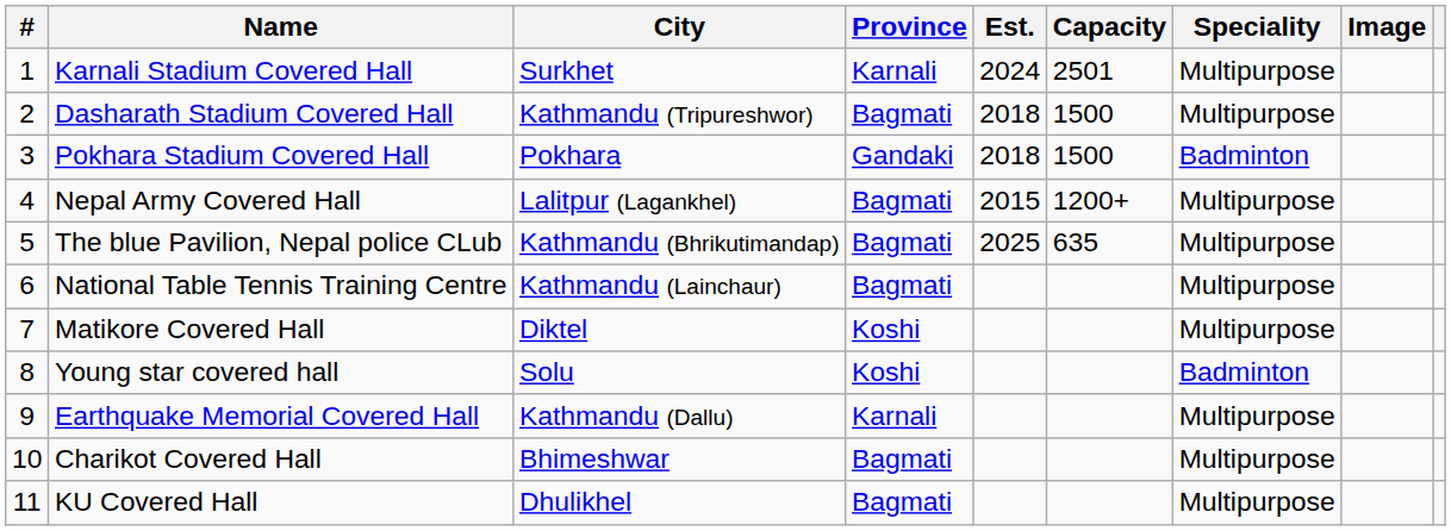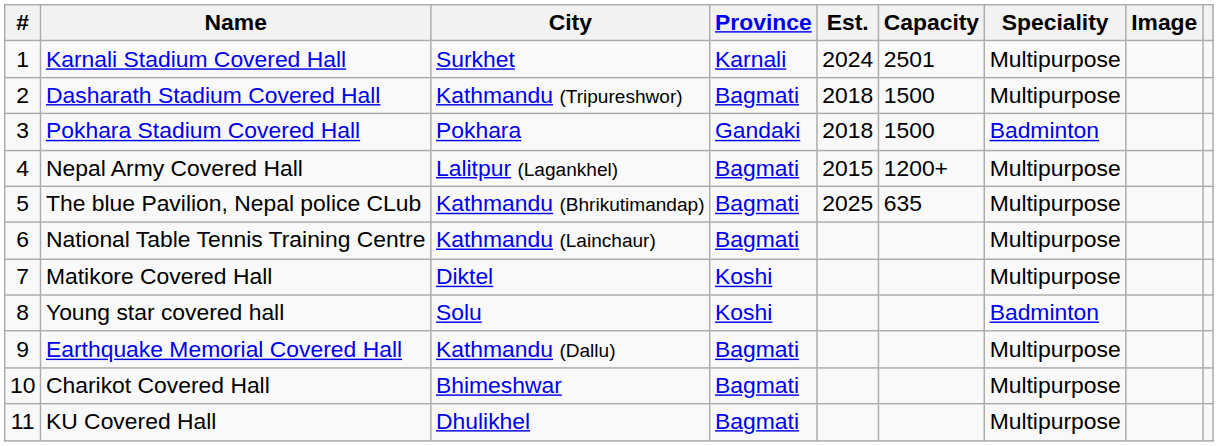Earthquake Memorial Covered Hall | Province: Karnali -> Bagmati
